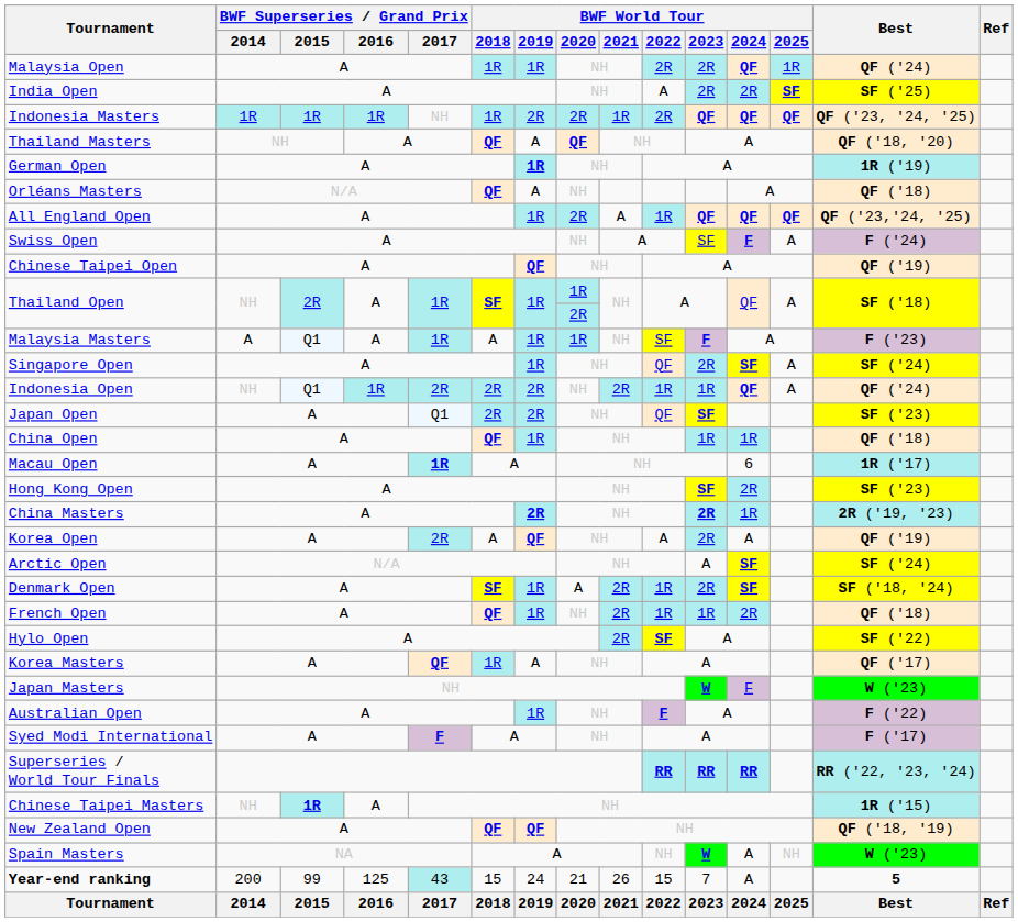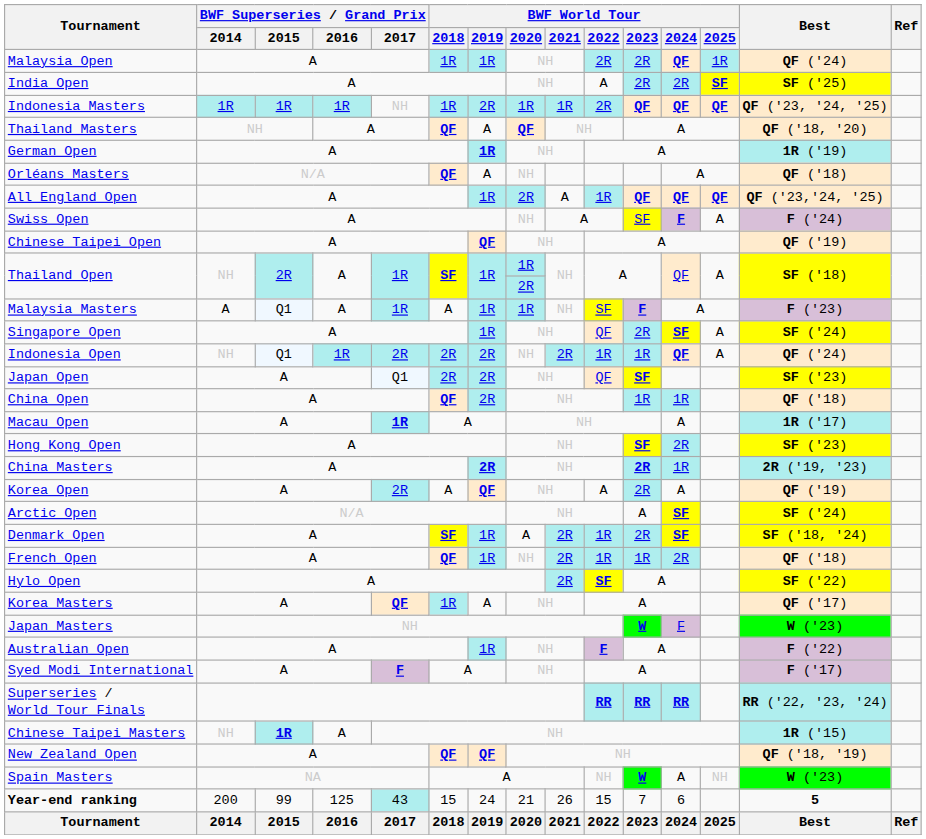Indonesia Masters | BWF World Tour / 2020: 2R -> 1R
China Open | BWF World Tour / 2019: 1R -> 2R
Macau Open | BWF World Tour / 2024: 6 -> A
Year-end ranking | BWF World Tour / 2024: A -> 6
